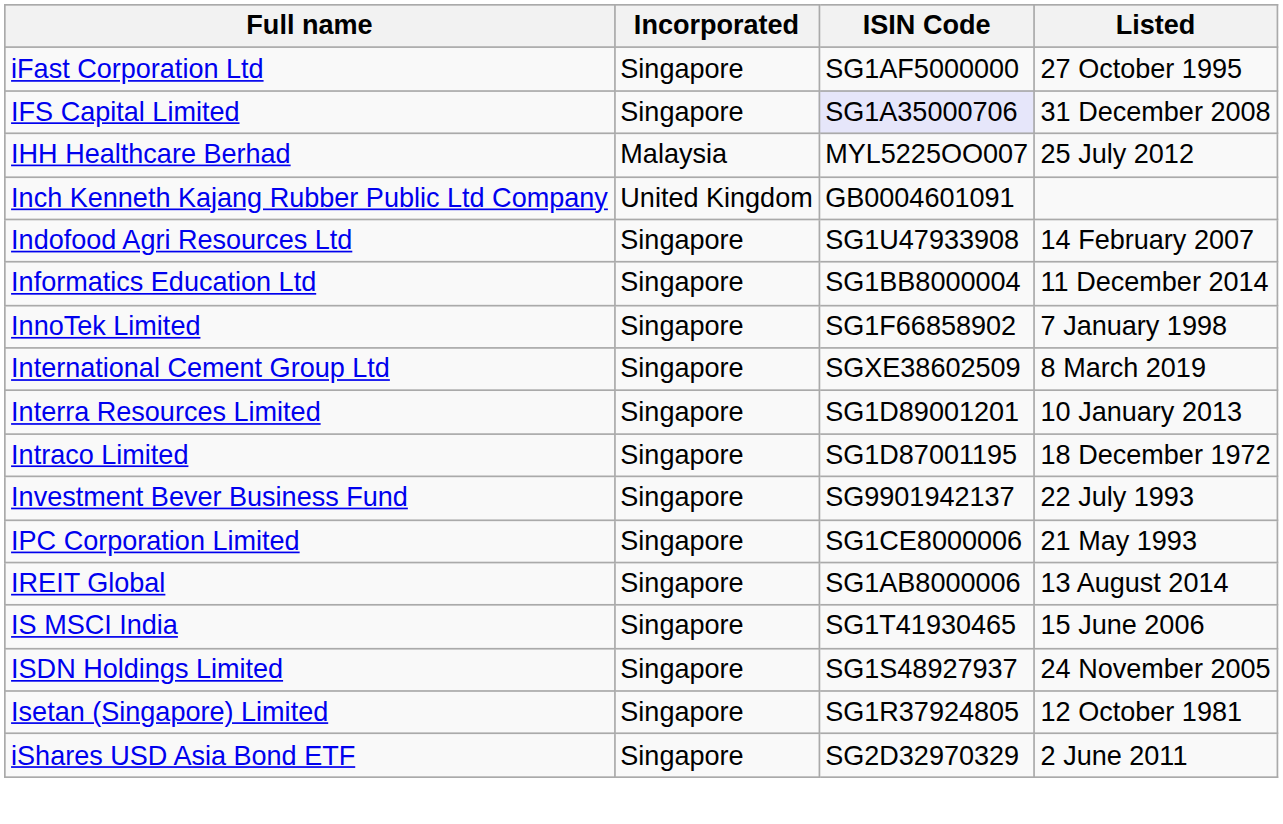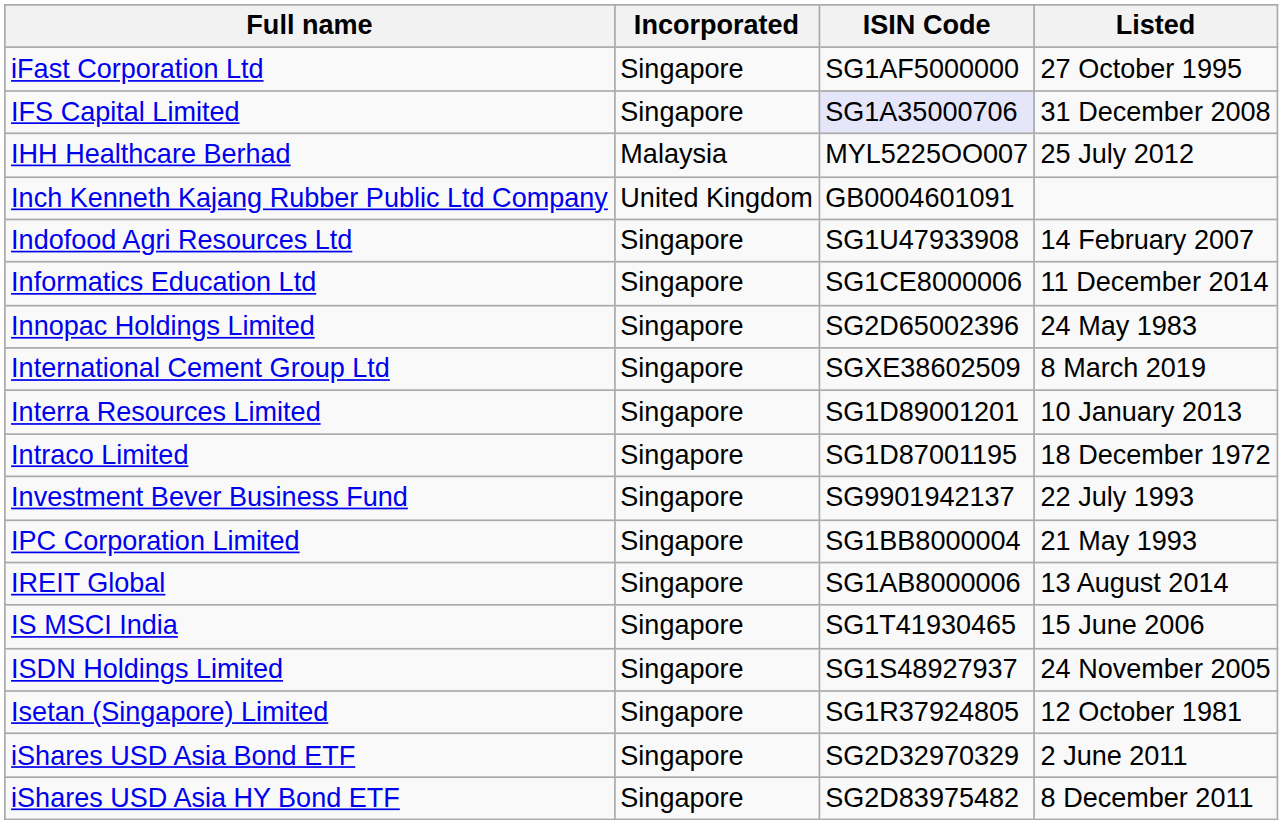Informatics Education Ltd | ISIN Code: SG1BB8000004 -> SG1CE8000006
+ row: Innopac Holdings Limited | Singapore | SG2D65002396 | 24 May 1983
- row: InnoTek Limited | Singapore | SG1F66858902 | 7 January 1998
IPC Corporation Limited | ISIN Code: SG1CE8000006 -> SG1BB8000004
+ row: iShares USD Asia HY Bond ETF | Singapore | SG2D83975482 | 8 December 2011
